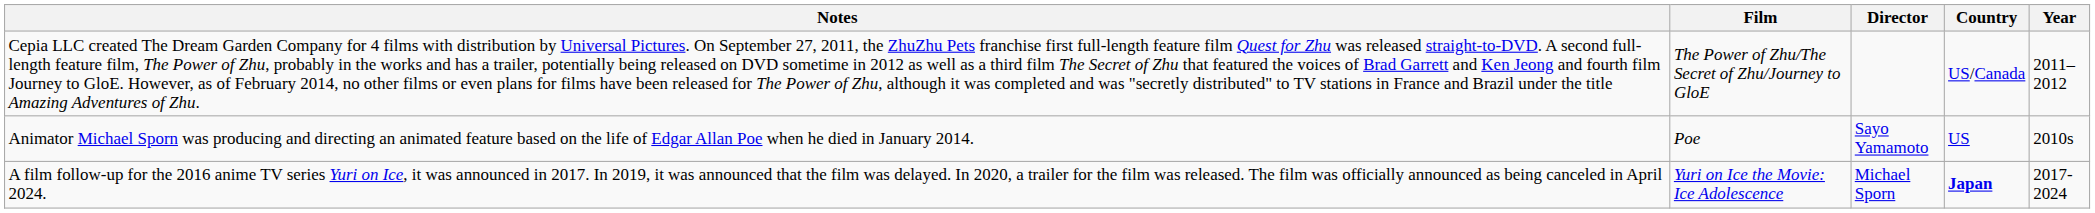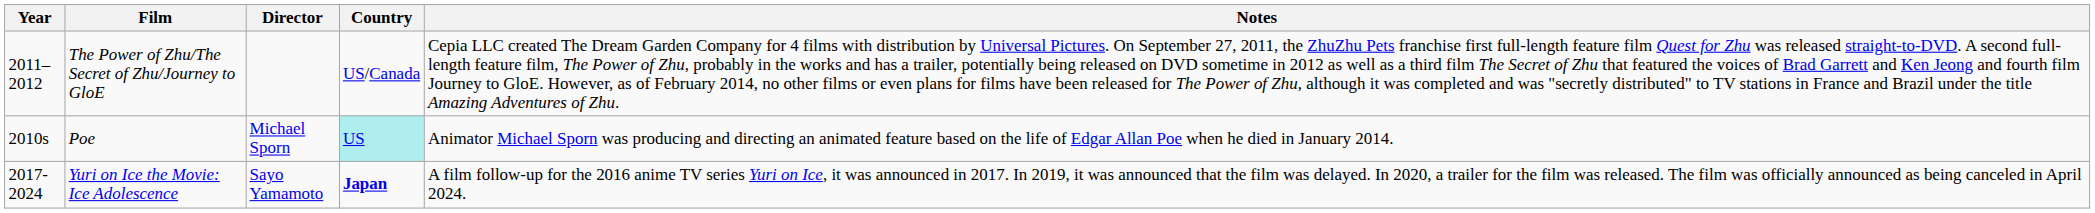columns swapped: Year <-> Notes
Poe | Director: Sayo Yamamoto -> Michael Sporn
Poe | Country: no background -> paleturquoise background
Yuri on Ice the Movie: Ice Adolescence | Director: Michael Sporn -> Sayo Yamamoto
